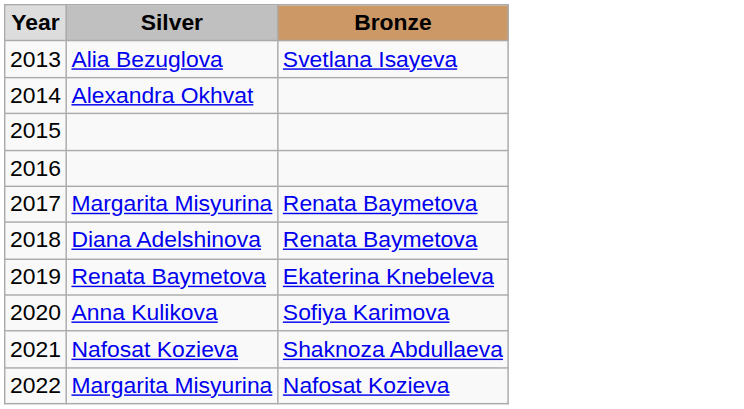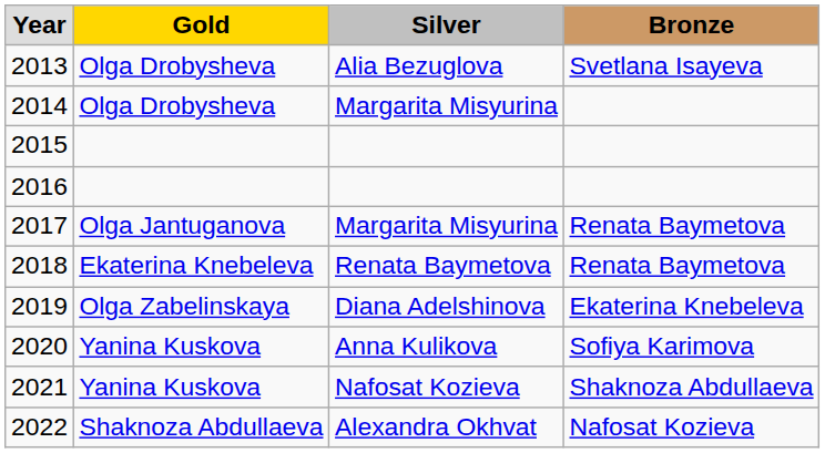+ column: Gold | Olga Drobysheva | Olga Drobysheva | Olga Jantuganova | Ekaterina Knebeleva | Olga Zabelinskaya | Yanina Kuskova | Yanina Kuskova | Shaknoza Abdullaeva
2014 | Silver: Alexandra Okhvat -> Margarita Misyurina
2018 | Silver: Diana Adelshinova -> Renata Baymetova
2019 | Silver: Renata Baymetova -> Diana Adelshinova
2022 | Silver: Margarita Misyurina -> Alexandra Okhvat
